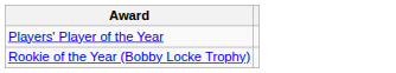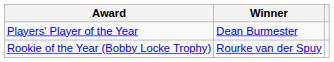+ column: Winner | Dean Burmester | Rourke van der Spuy
